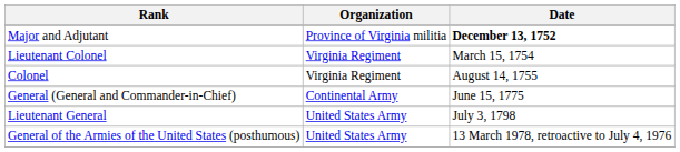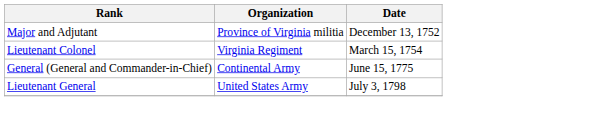Major and Adjutant | Date: bold -> normal
- row: Colonel | Virginia Regiment | August 14, 1755
- row: General of the Armies of the United States (posthumous) | United States Army | 13 March 1978, retroactive to July 4, 1976
